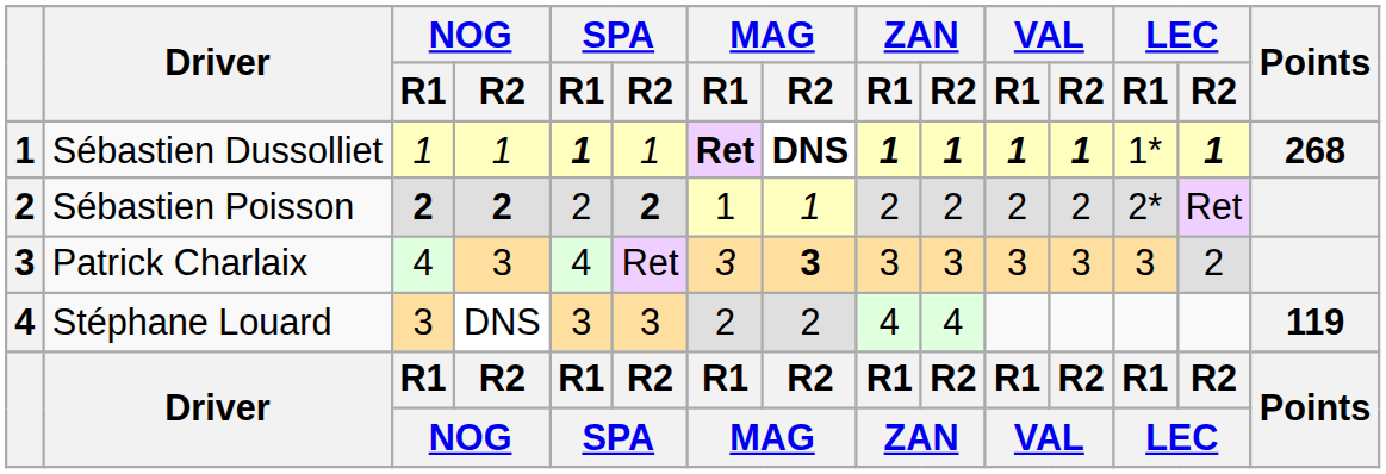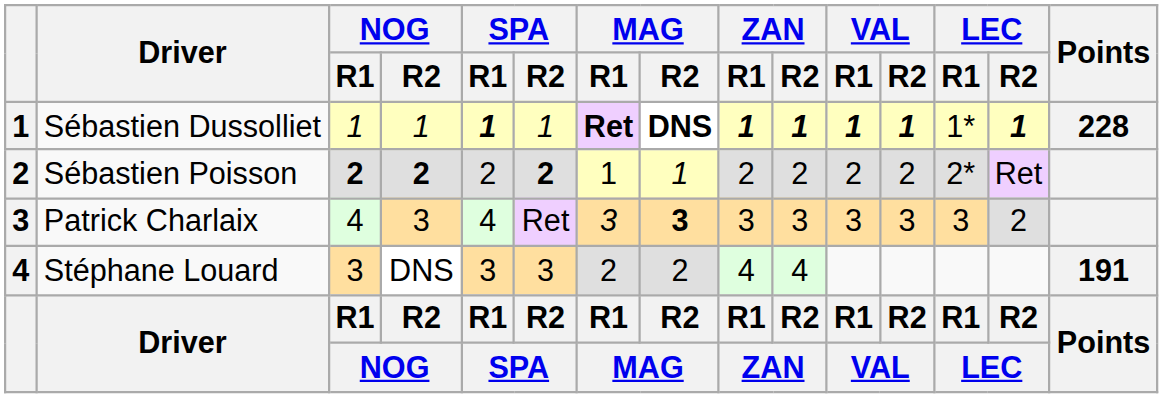Sébastien Dussolliet | Points: 268 -> 228
Stéphane Louard | Points: 119 -> 191
